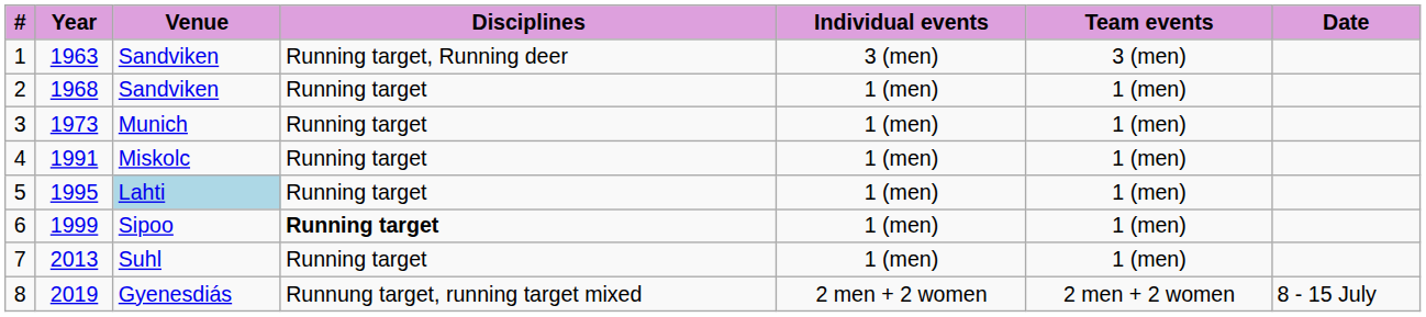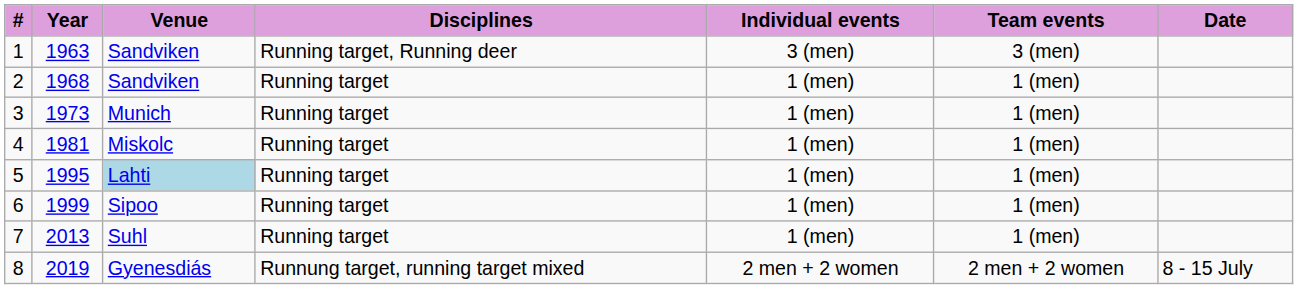4 | Year: 1991 -> 1981
6 | Disciplines: bold -> normal
